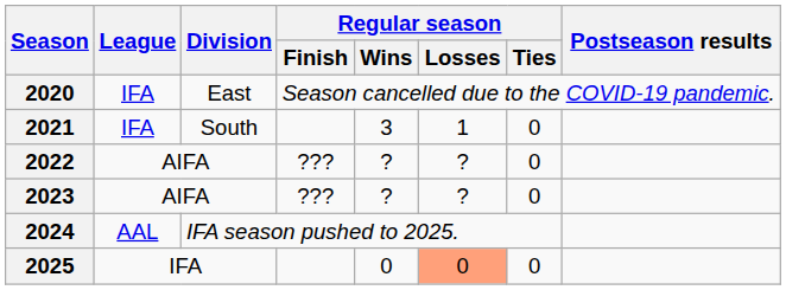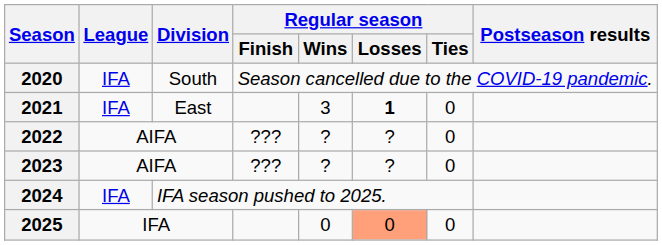2020 | Division: East -> South
2021 | Division: South -> East
2021 | Regular season / Losses: normal -> bold
2024 | League: AAL -> IFA
